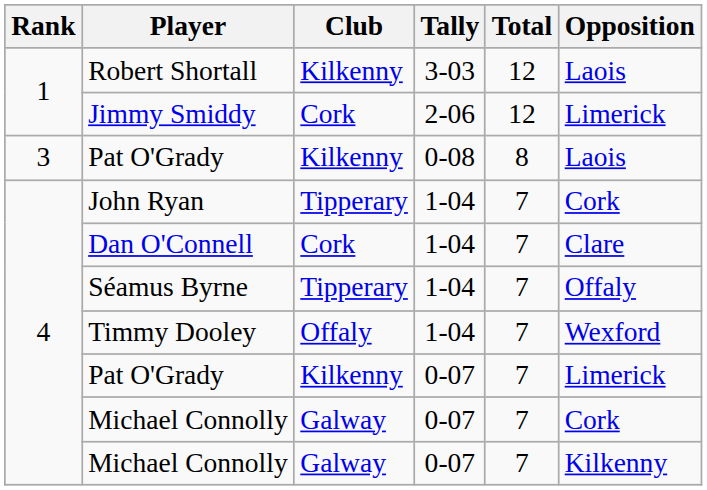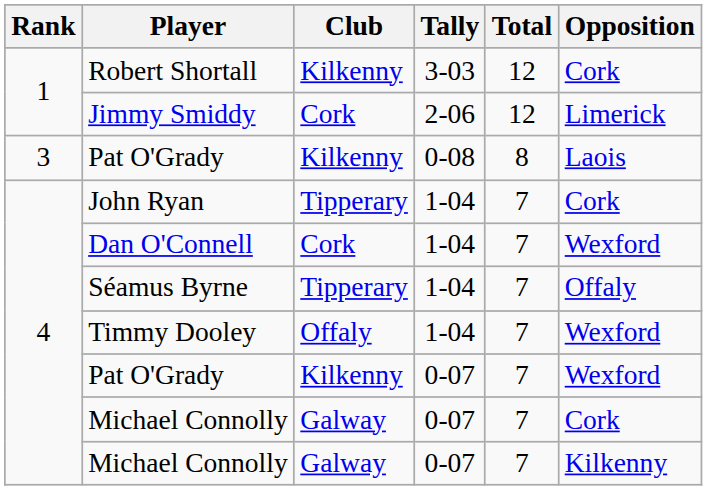Robert Shortall | Opposition: Laois -> Cork
Dan O'Connell | Opposition: Clare -> Wexford
Pat O'Grady / 0-07 | Opposition: Limerick -> Wexford
